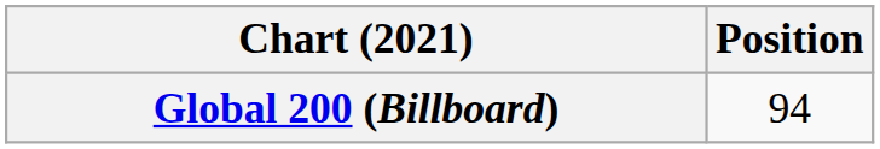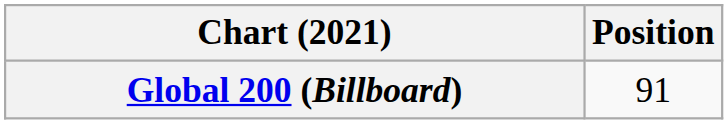Global 200 (Billboard) | Position: 94 -> 91
